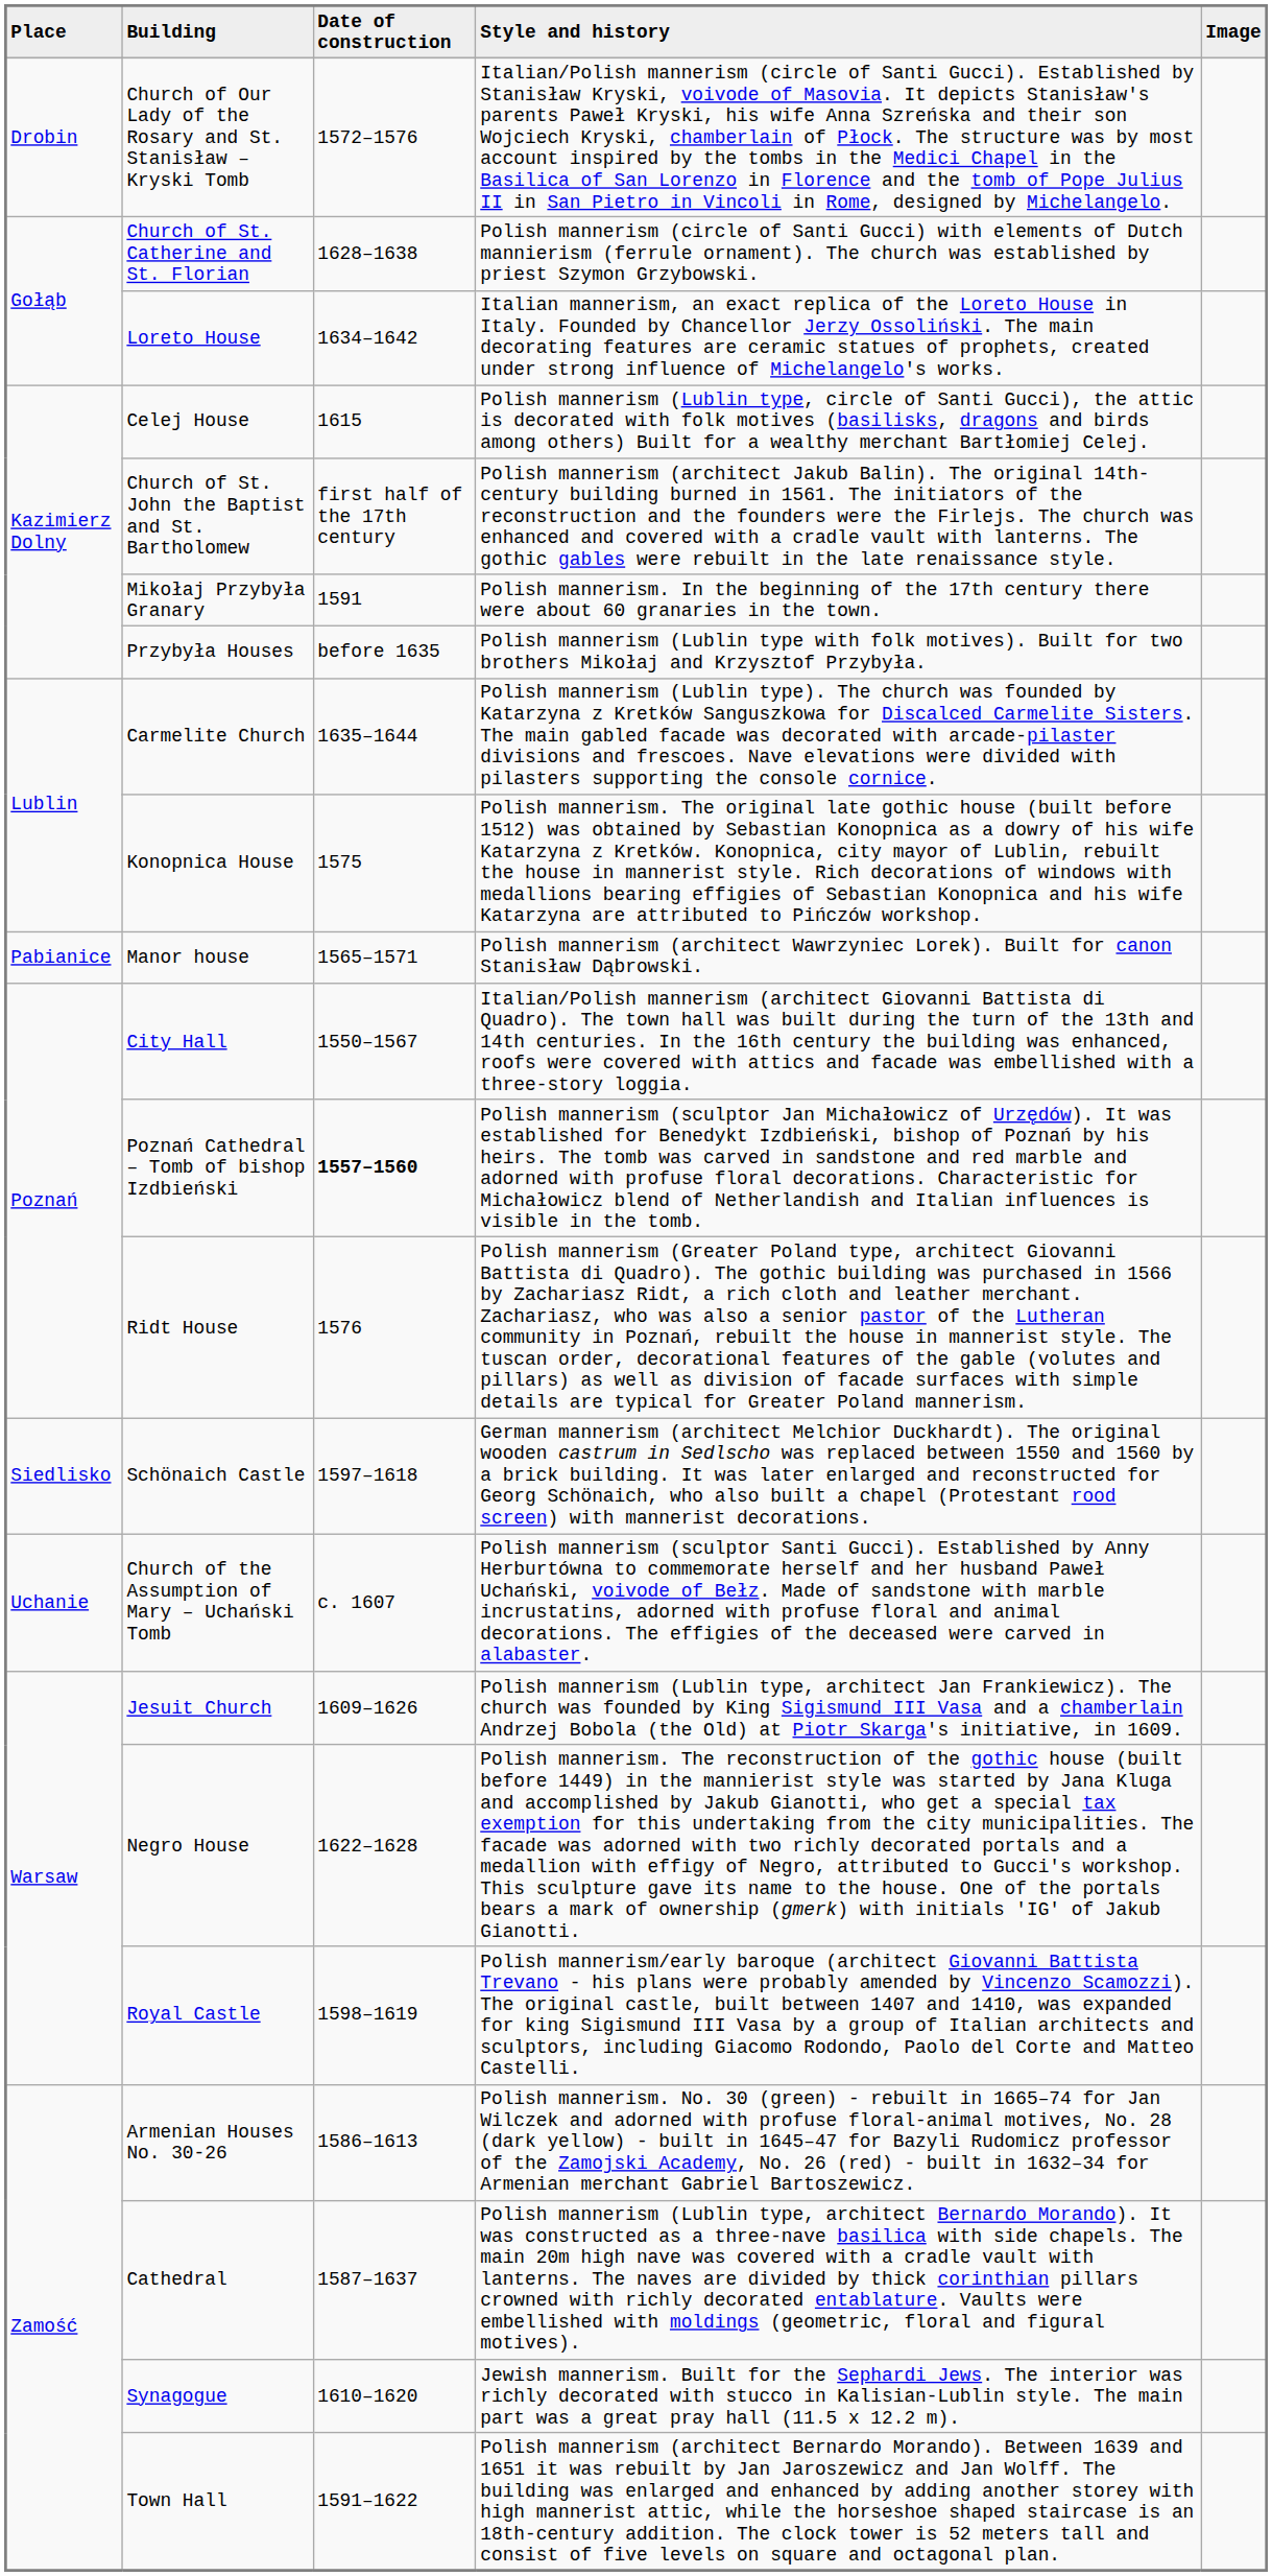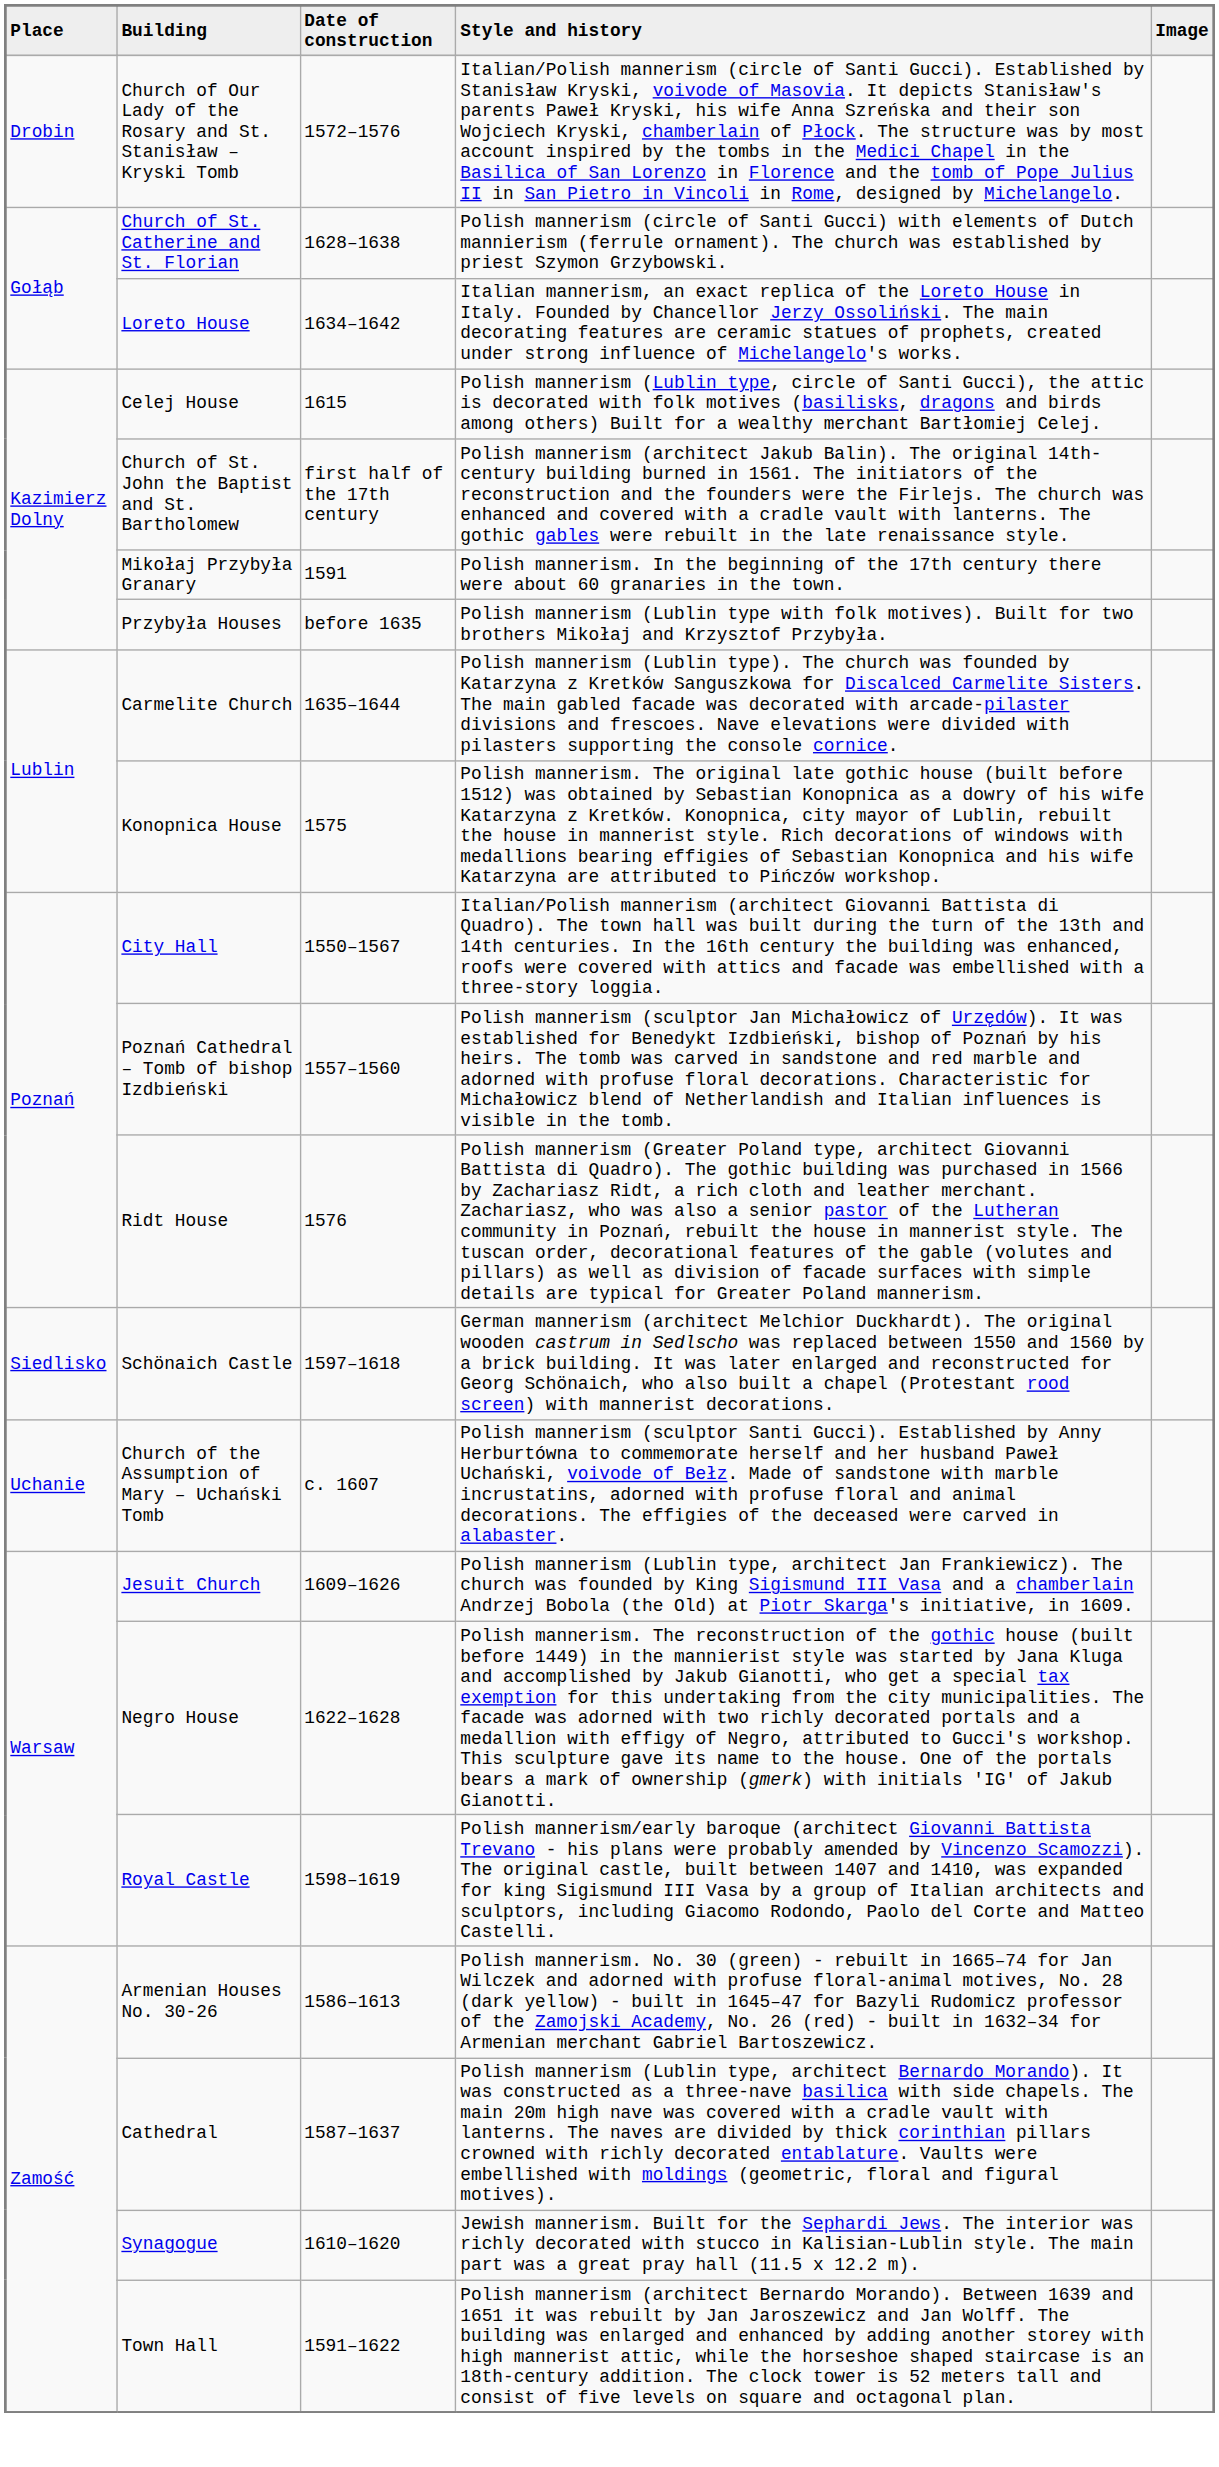- row: Pabianice | Manor house | 1565–1571 | Polish mannerism (architect Wawrzyniec Lorek). Built for canon Stanisław Dąbrowski.
Poznań Cathedral – Tomb of bishop Izdbieński | Date of construction: bold -> normal
